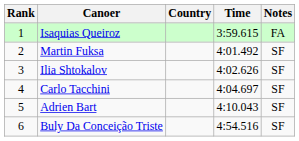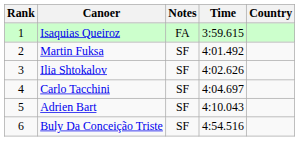columns swapped: Country <-> Notes
